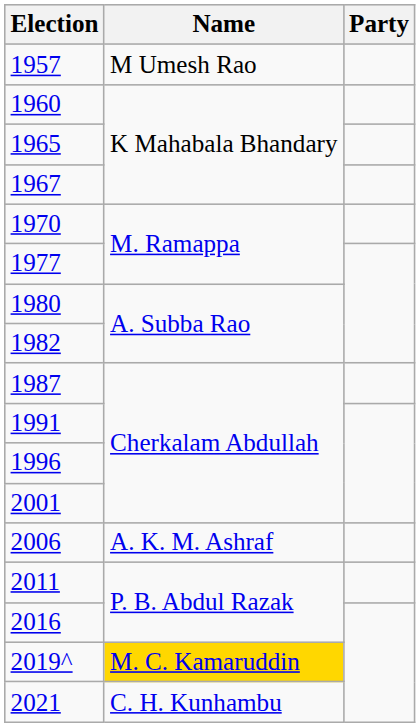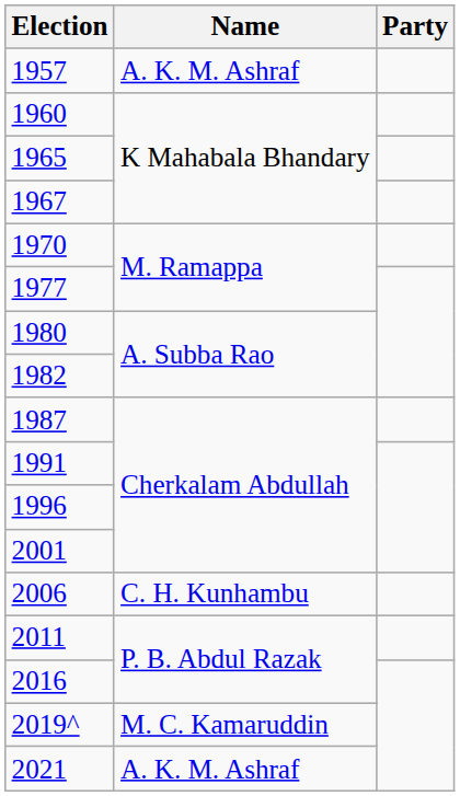1957 | Name: M Umesh Rao -> A. K. M. Ashraf
2006 | Name: A. K. M. Ashraf -> C. H. Kunhambu
2019^ | Name: gold background -> no background
2021 | Name: C. H. Kunhambu -> A. K. M. Ashraf
